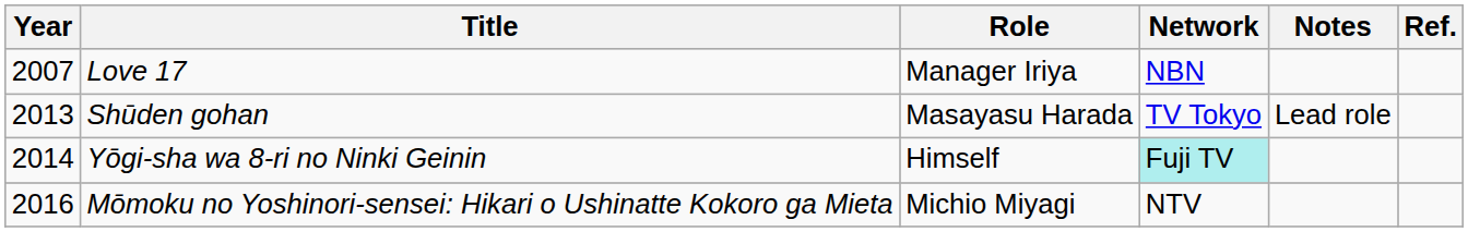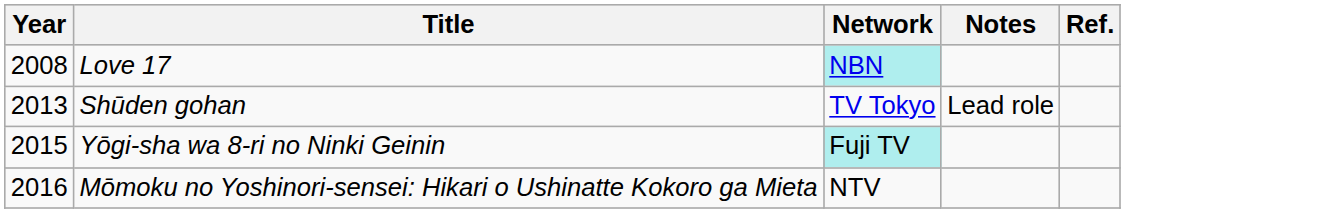- column: Role | Manager Iriya | Masayasu Harada | Himself | Michio Miyagi
Love 17 | Year: 2007 -> 2008
Love 17 | Network: no background -> paleturquoise background
Yōgi-sha wa 8-ri no Ninki Geinin | Year: 2014 -> 2015
